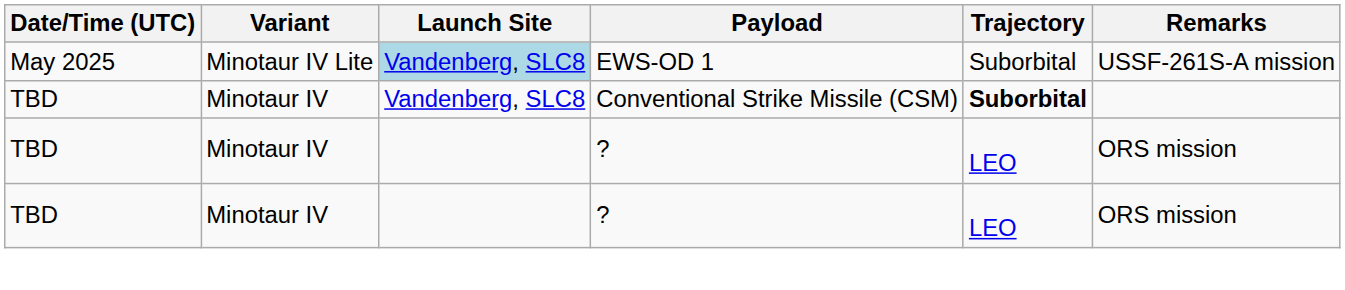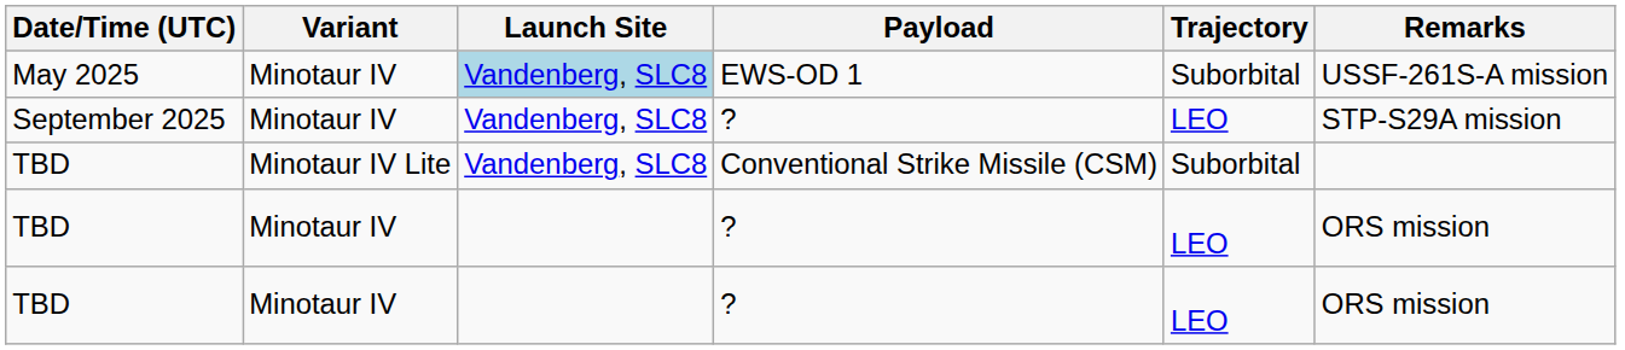May 2025 | Variant: Minotaur IV Lite -> Minotaur IV
+ row: September 2025 | Minotaur IV | Vandenberg, SLC8 | ? | LEO | STP-S29A mission
TBD / Conventional Strike Missile (CSM) | Variant: Minotaur IV -> Minotaur IV Lite
TBD / Conventional Strike Missile (CSM) | Trajectory: bold -> normal
